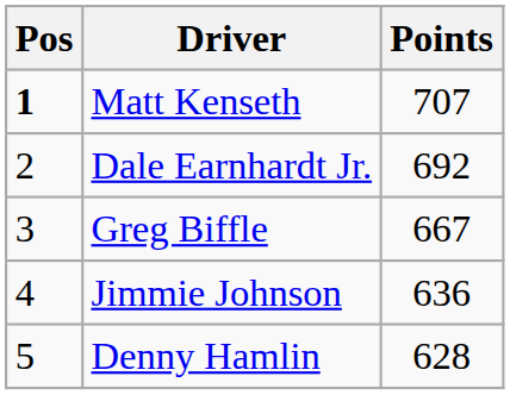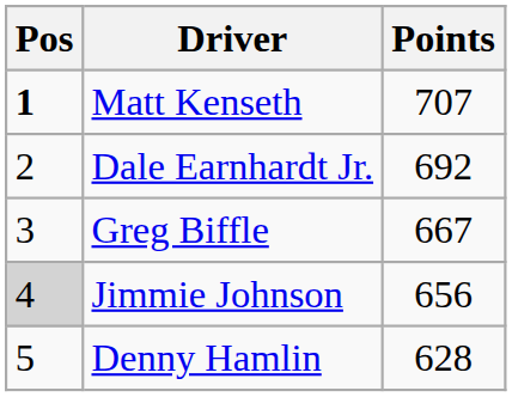Jimmie Johnson | Pos: no background -> lightgrey background
Jimmie Johnson | Points: 636 -> 656
